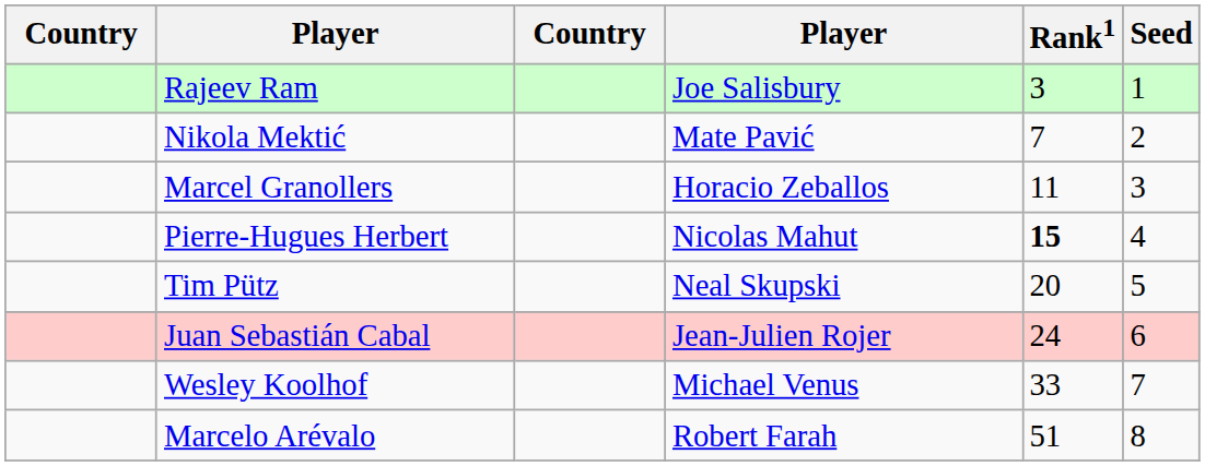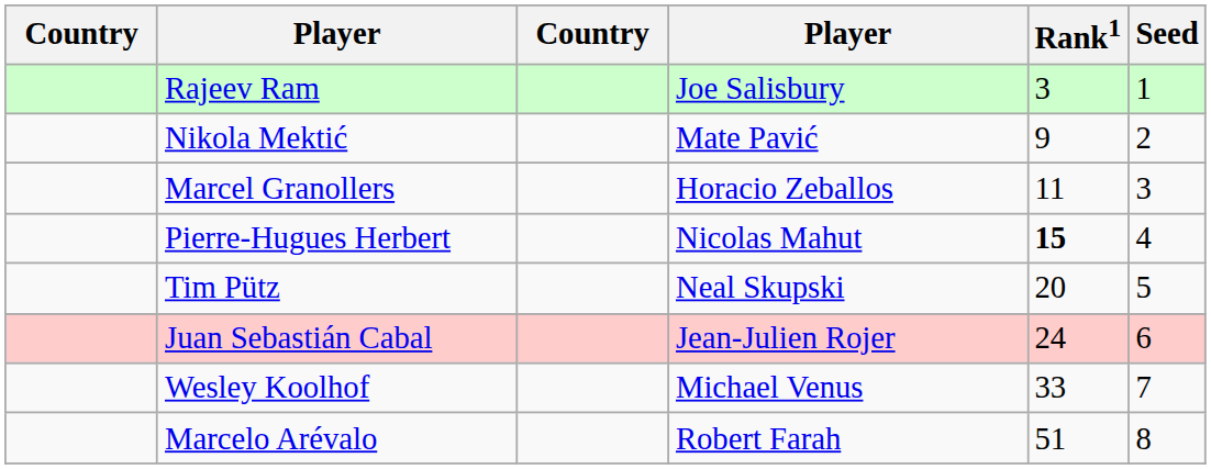Nikola Mektić | Rank1: 7 -> 9
